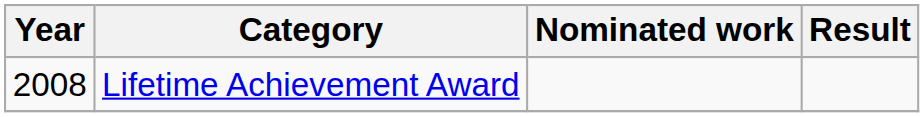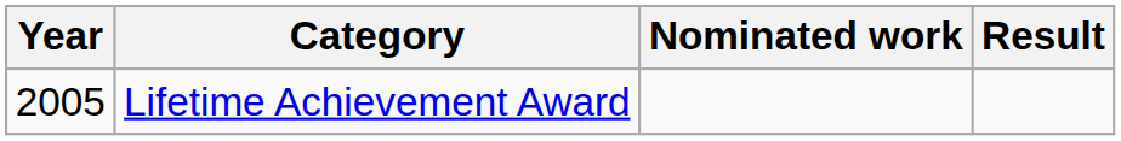Lifetime Achievement Award | Year: 2008 -> 2005
